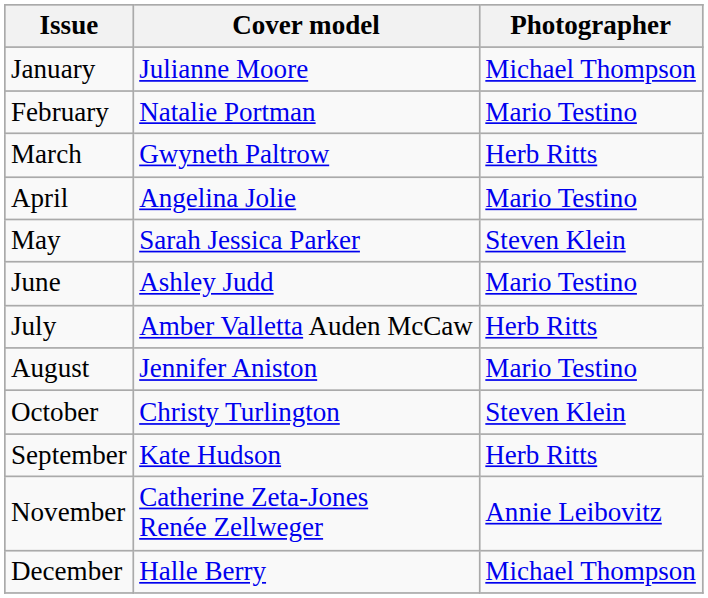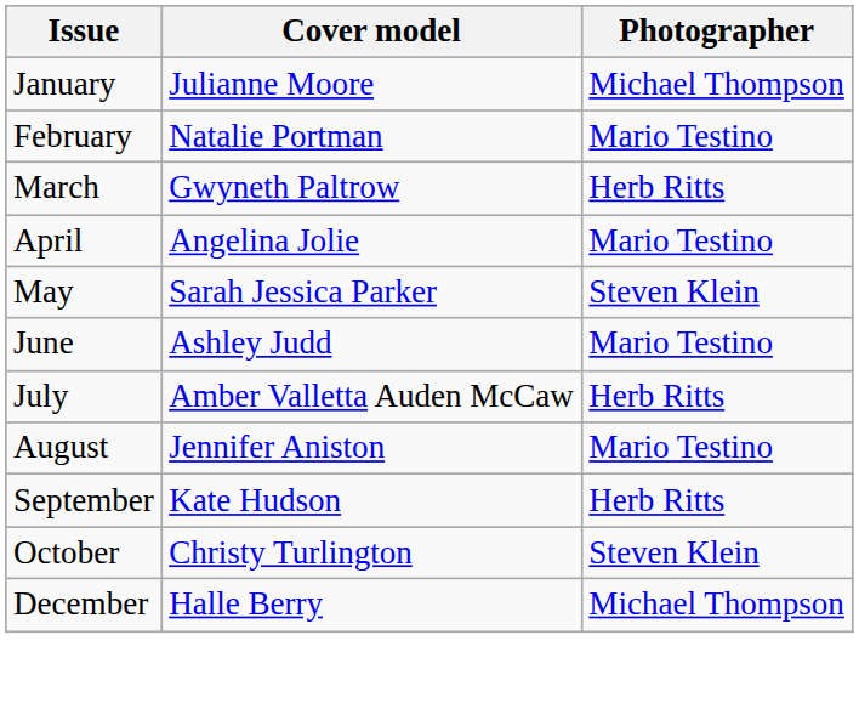rows swapped: September <-> October
- row: November | Catherine Zeta-Jones Renée Zellweger | Annie Leibovitz
